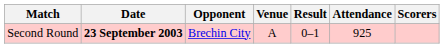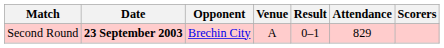Second Round | Attendance: 925 -> 829
